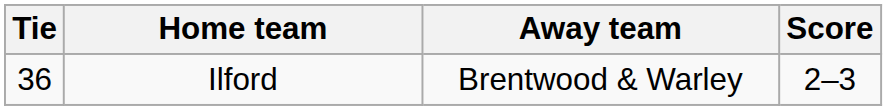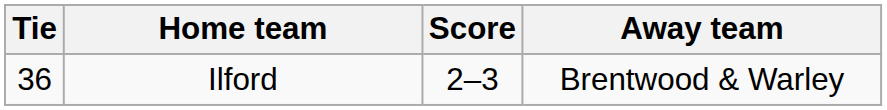columns swapped: Score <-> Away team
